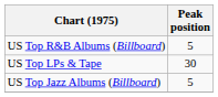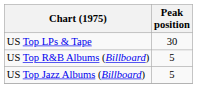rows swapped: US Top LPs & Tape <-> US Top R&B Albums (Billboard)
